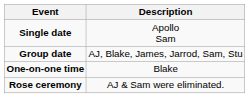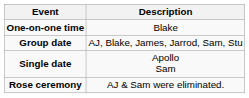rows swapped: Single date <-> One-on-one time
